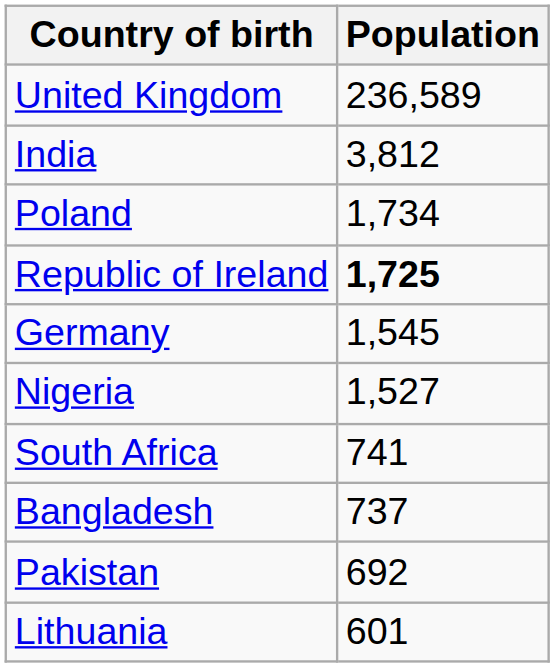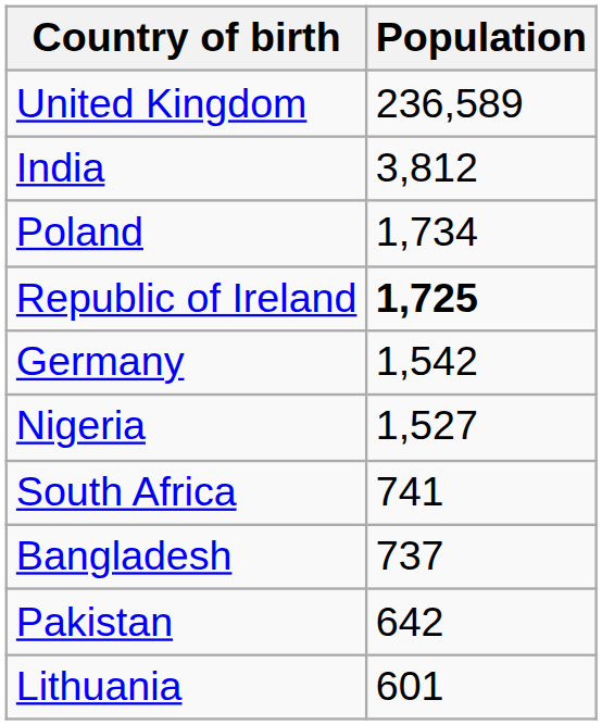Germany | Population: 1,545 -> 1,542
Pakistan | Population: 692 -> 642
